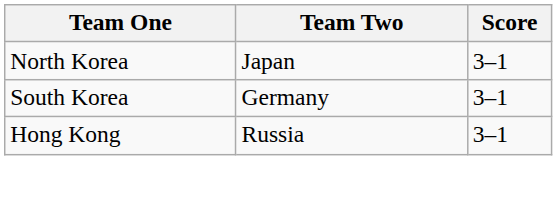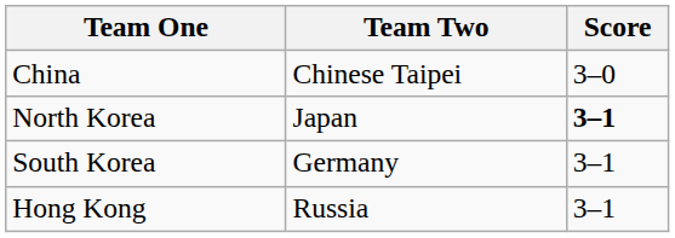+ row: China | Chinese Taipei | 3–0
North Korea | Score: normal -> bold
